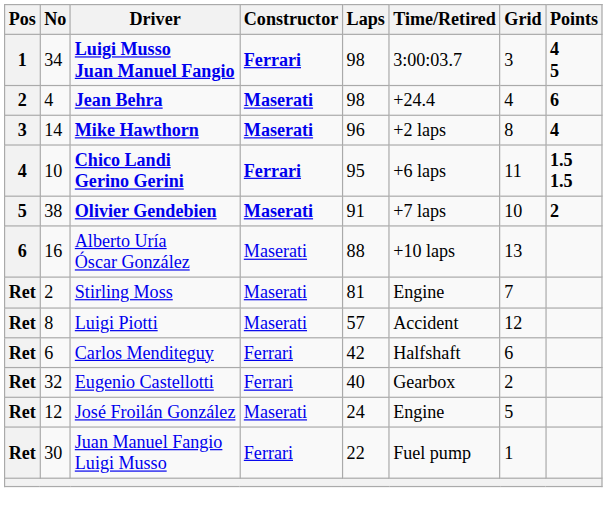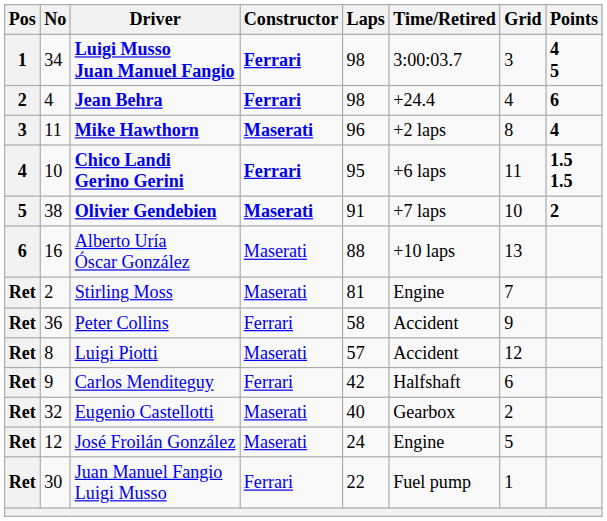Jean Behra | Constructor: Maserati -> Ferrari
Mike Hawthorn | No: 14 -> 11
+ row: Ret | 36 | Peter Collins | Ferrari | 58 | Accident | 9
Carlos Menditeguy | No: 6 -> 9
Eugenio Castellotti | Constructor: Ferrari -> Maserati
